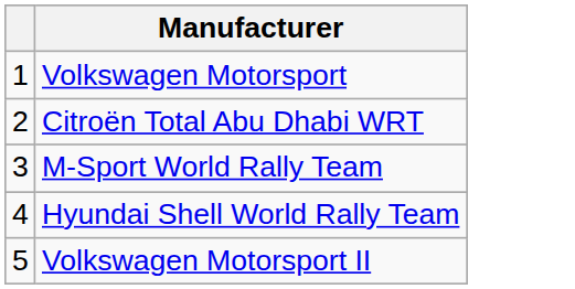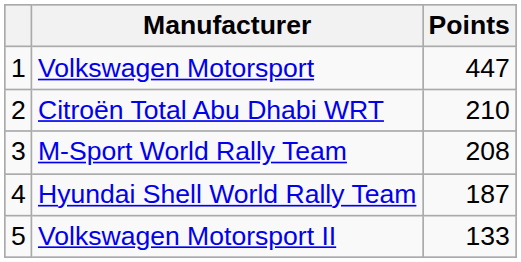+ column: Points | 447 | 210 | 208 | 187 | 133
